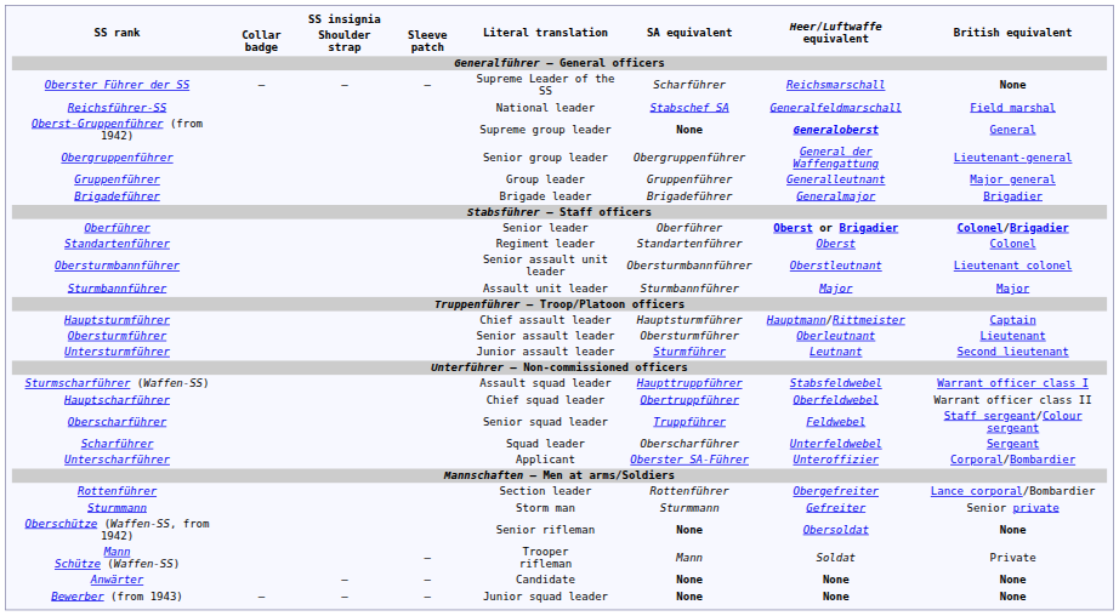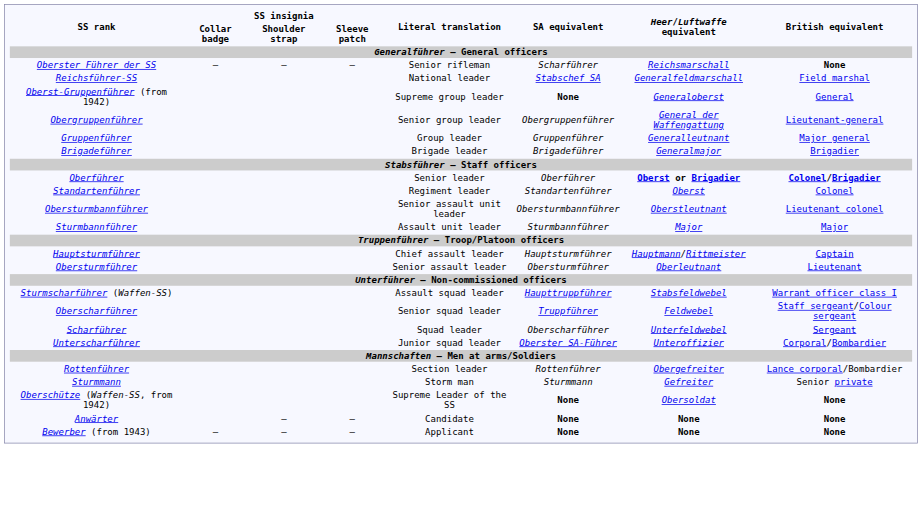Oberster Führer der SS | Literal translation: Supreme Leader of the SS -> Senior rifleman
Oberst-Gruppenführer (from 1942) | Heer/Luftwaffe equivalent: bold -> normal
- row: Untersturmführer | Junior assault leader | Sturmführer | Leutnant | Second lieutenant
- row: Hauptscharführer | Chief squad leader | Obertruppführer | Oberfeldwebel | Warrant officer class II
Unterscharführer | Literal translation: Applicant -> Junior squad leader
Oberschütze (Waffen-SS, from 1942) | Literal translation: Senior rifleman -> Supreme Leader of the SS
- row: Mann Schütze (Waffen-SS) | – | Trooper rifleman | Mann | Soldat | Private
Bewerber (from 1943) | Literal translation: Junior squad leader -> Applicant
